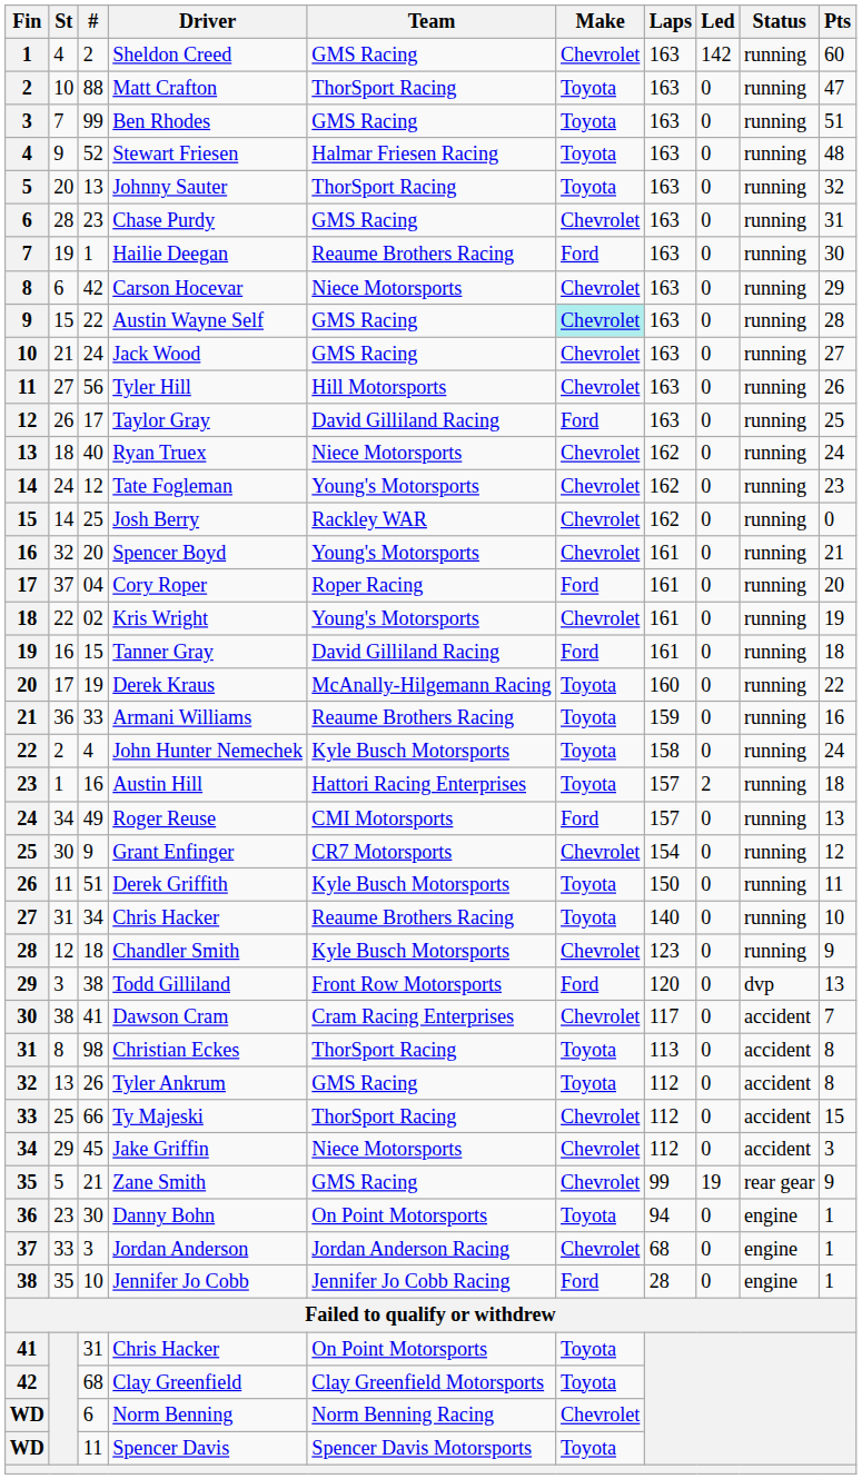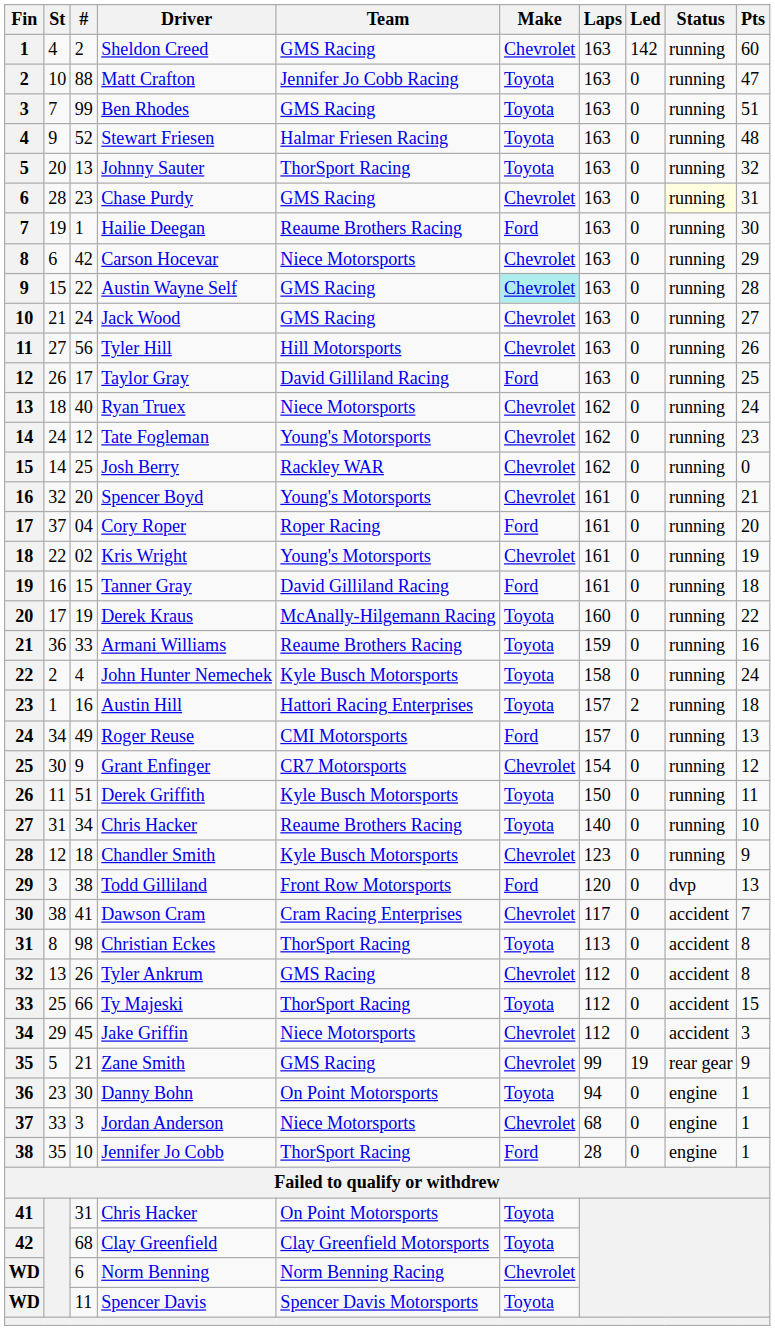Matt Crafton | Team: ThorSport Racing -> Jennifer Jo Cobb Racing
Chase Purdy | Status: no background -> lightyellow background
Tyler Ankrum | Make: Toyota -> Chevrolet
Ty Majeski | Make: Chevrolet -> Toyota
Jordan Anderson | Team: Jordan Anderson Racing -> Niece Motorsports
Jennifer Jo Cobb | Team: Jennifer Jo Cobb Racing -> ThorSport Racing
